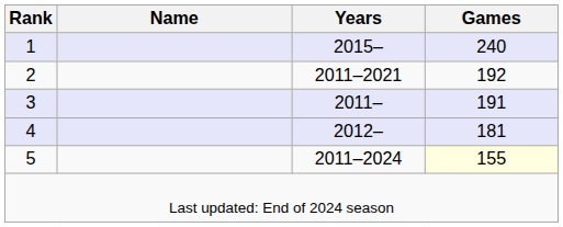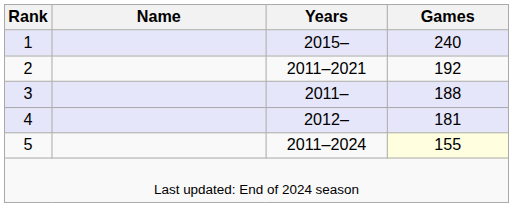3 | Games: 191 -> 188
